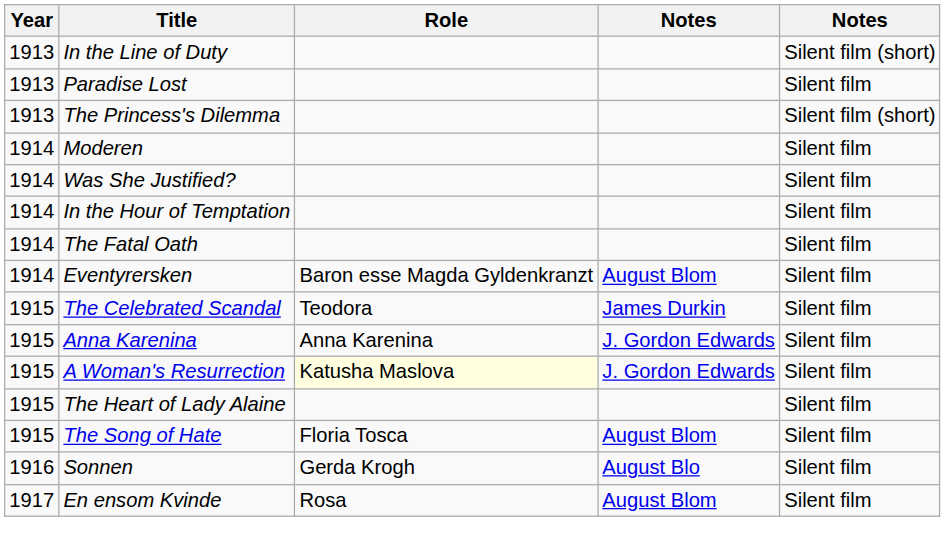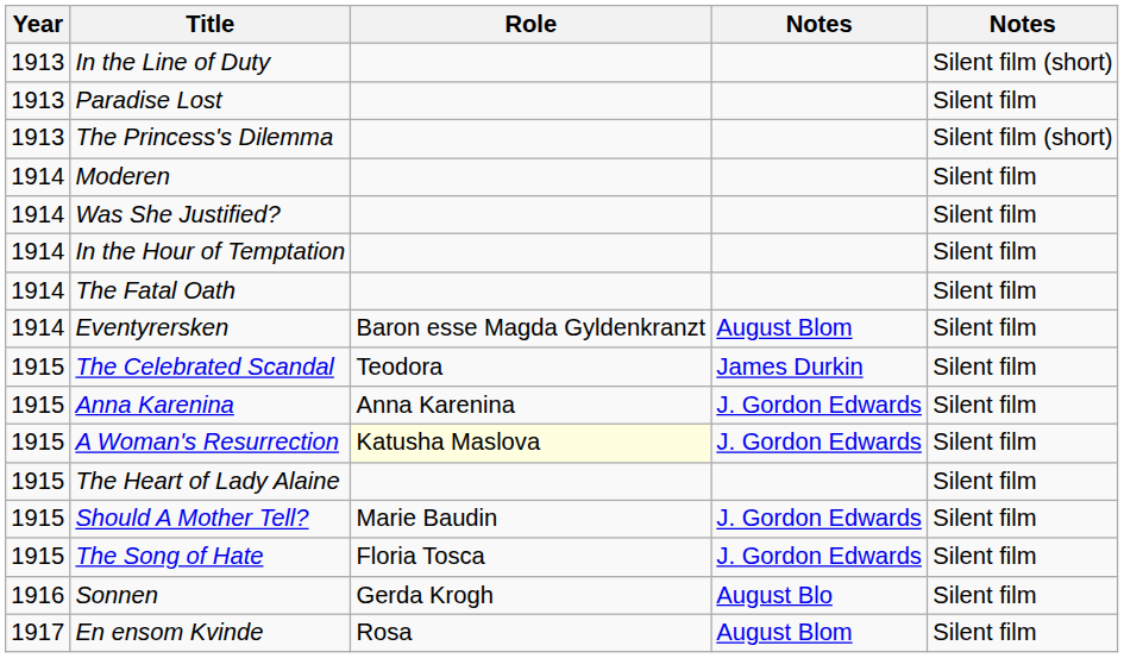+ row: 1915 | Should A Mother Tell? | Marie Baudin | J. Gordon Edwards | Silent film
The Song of Hate | column 4: August Blom -> J. Gordon Edwards
